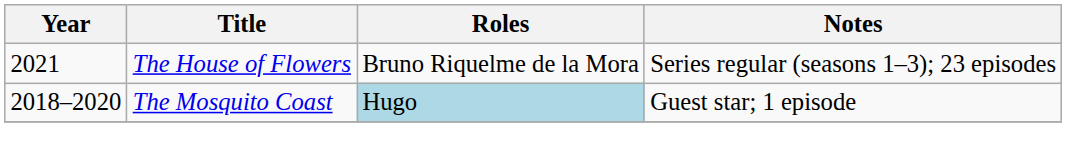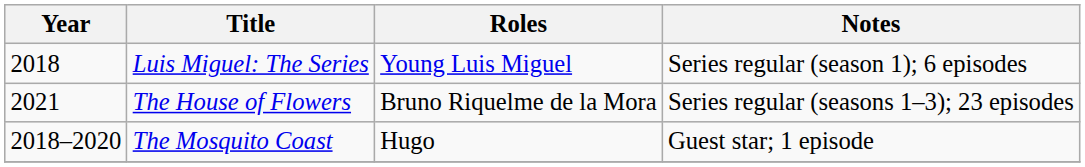+ row: 2018 | Luis Miguel: The Series | Young Luis Miguel | Series regular (season 1); 6 episodes
The Mosquito Coast | Roles: lightblue background -> no background
